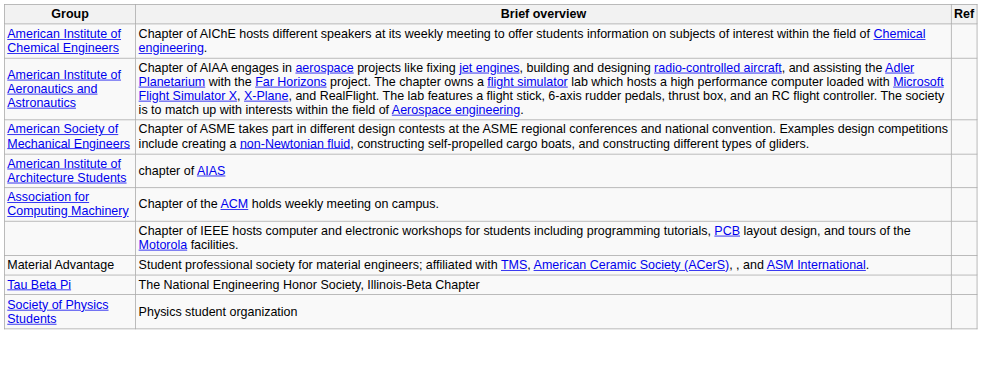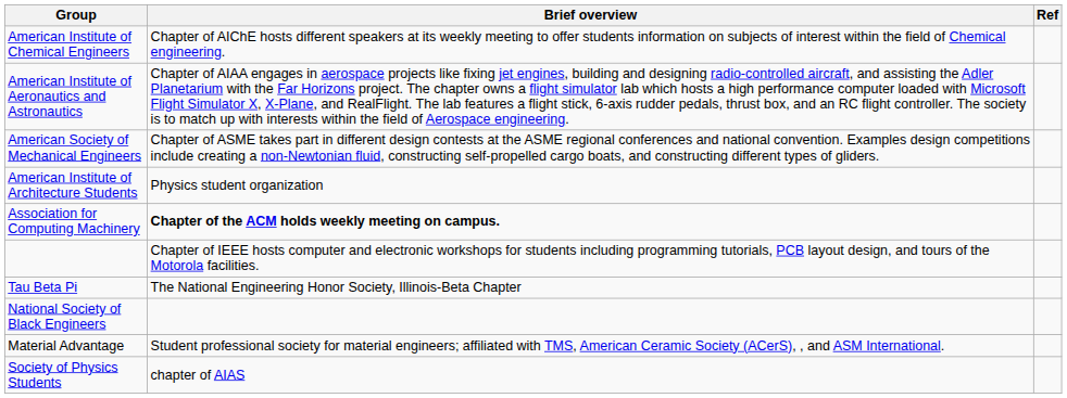American Institute of Architecture Students | Brief overview: chapter of AIAS -> Physics student organization
Association for Computing Machinery | Brief overview: normal -> bold
rows swapped: Material Advantage <-> Tau Beta Pi
+ row: National Society of Black Engineers
Society of Physics Students | Brief overview: Physics student organization -> chapter of AIAS
